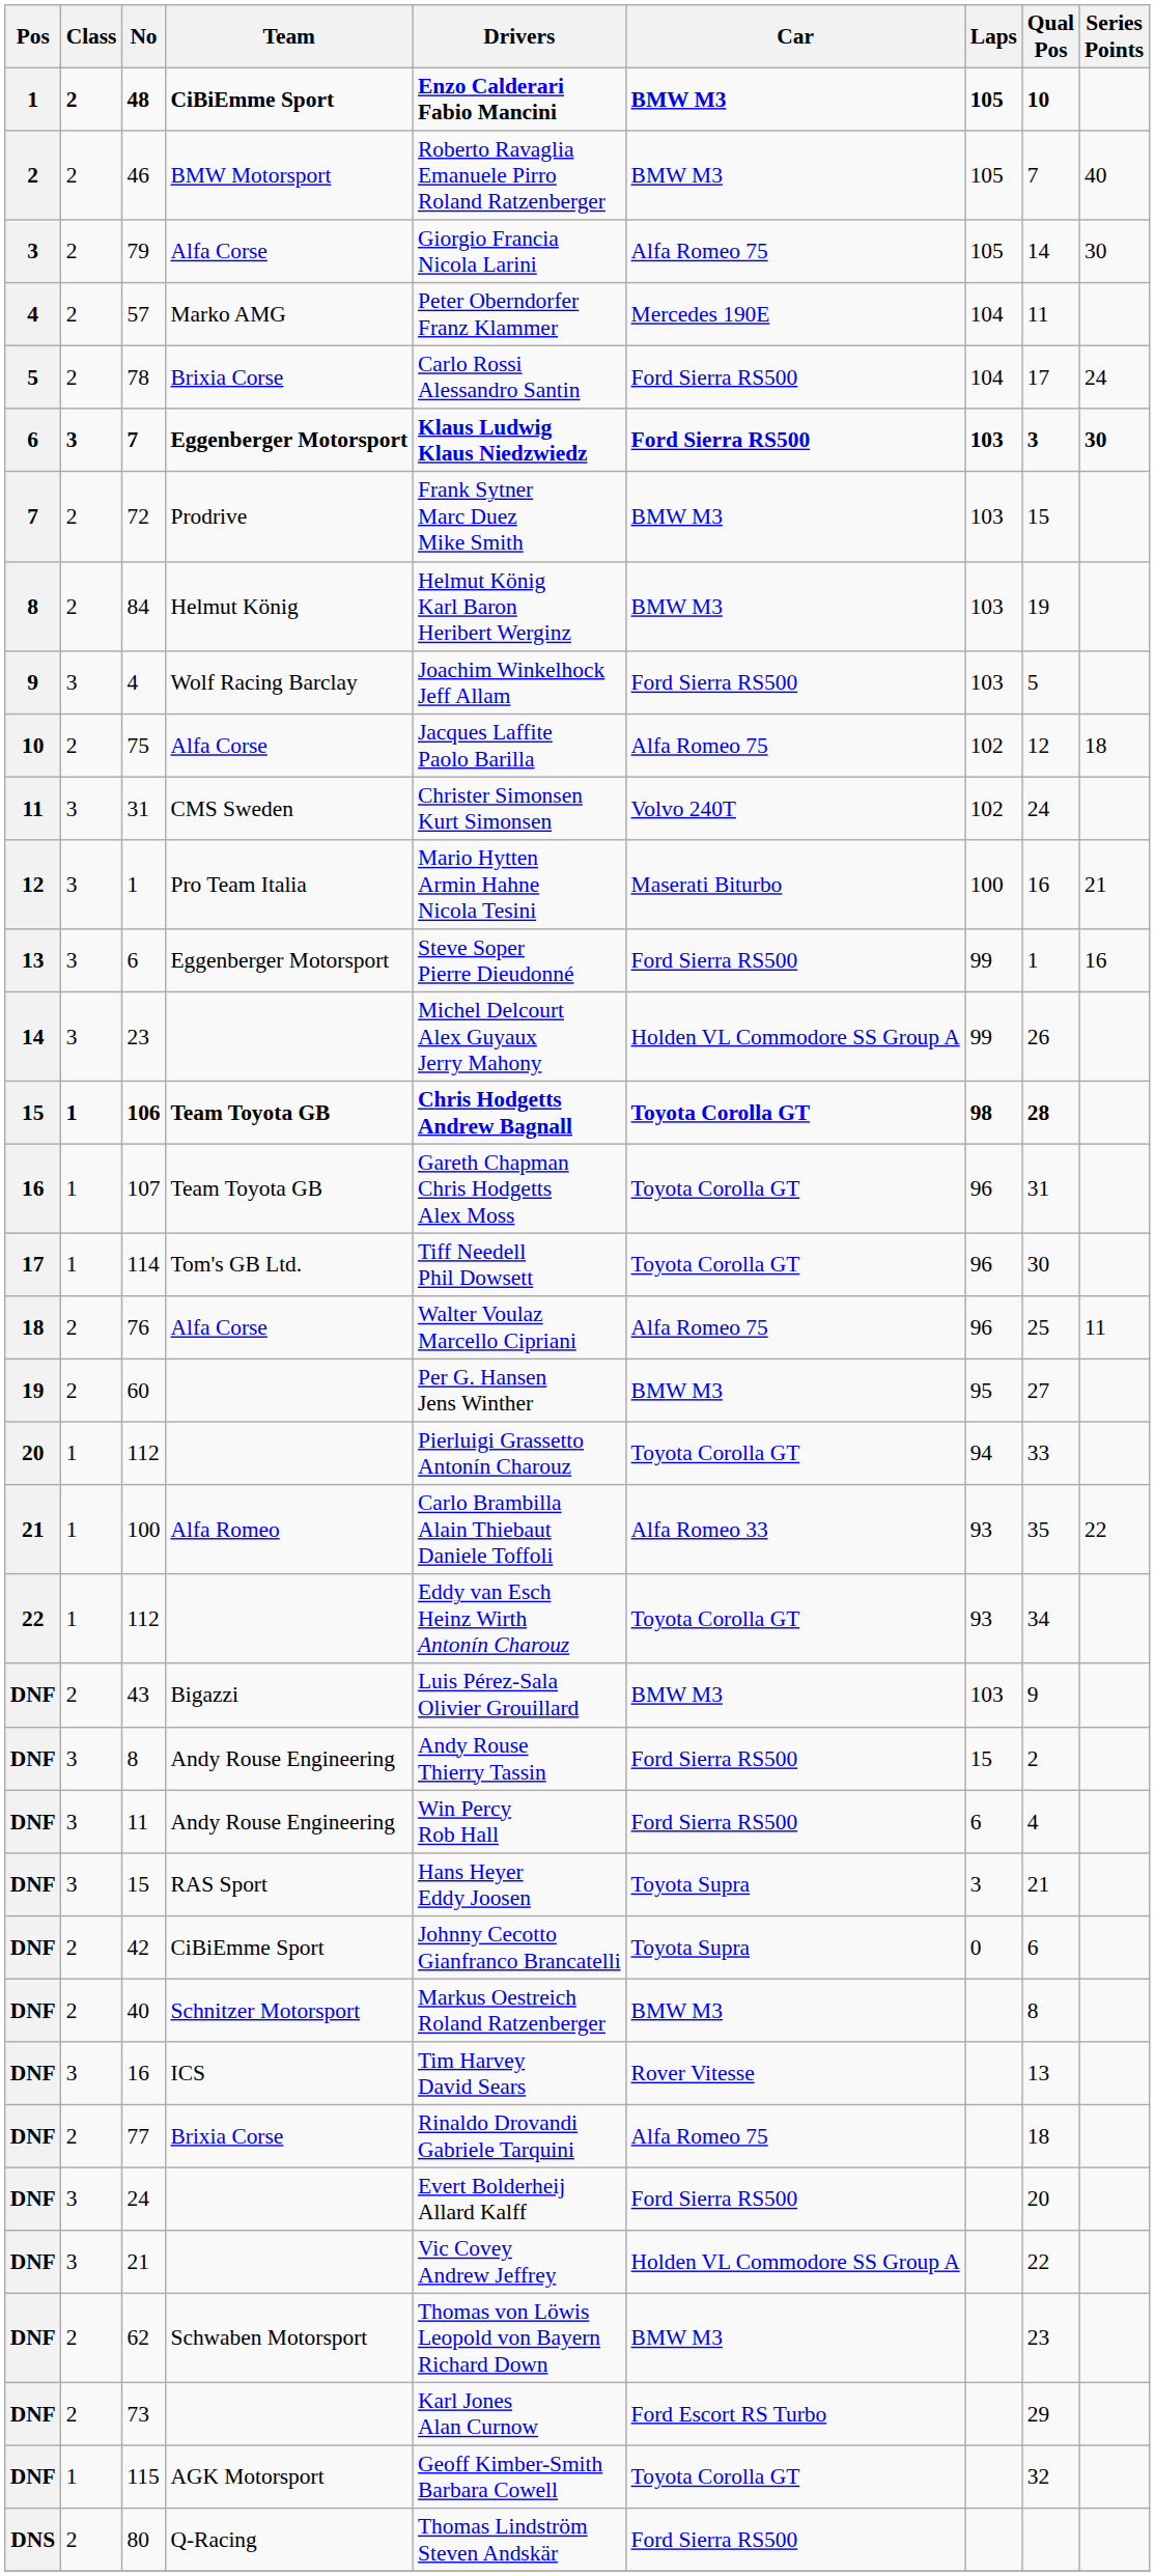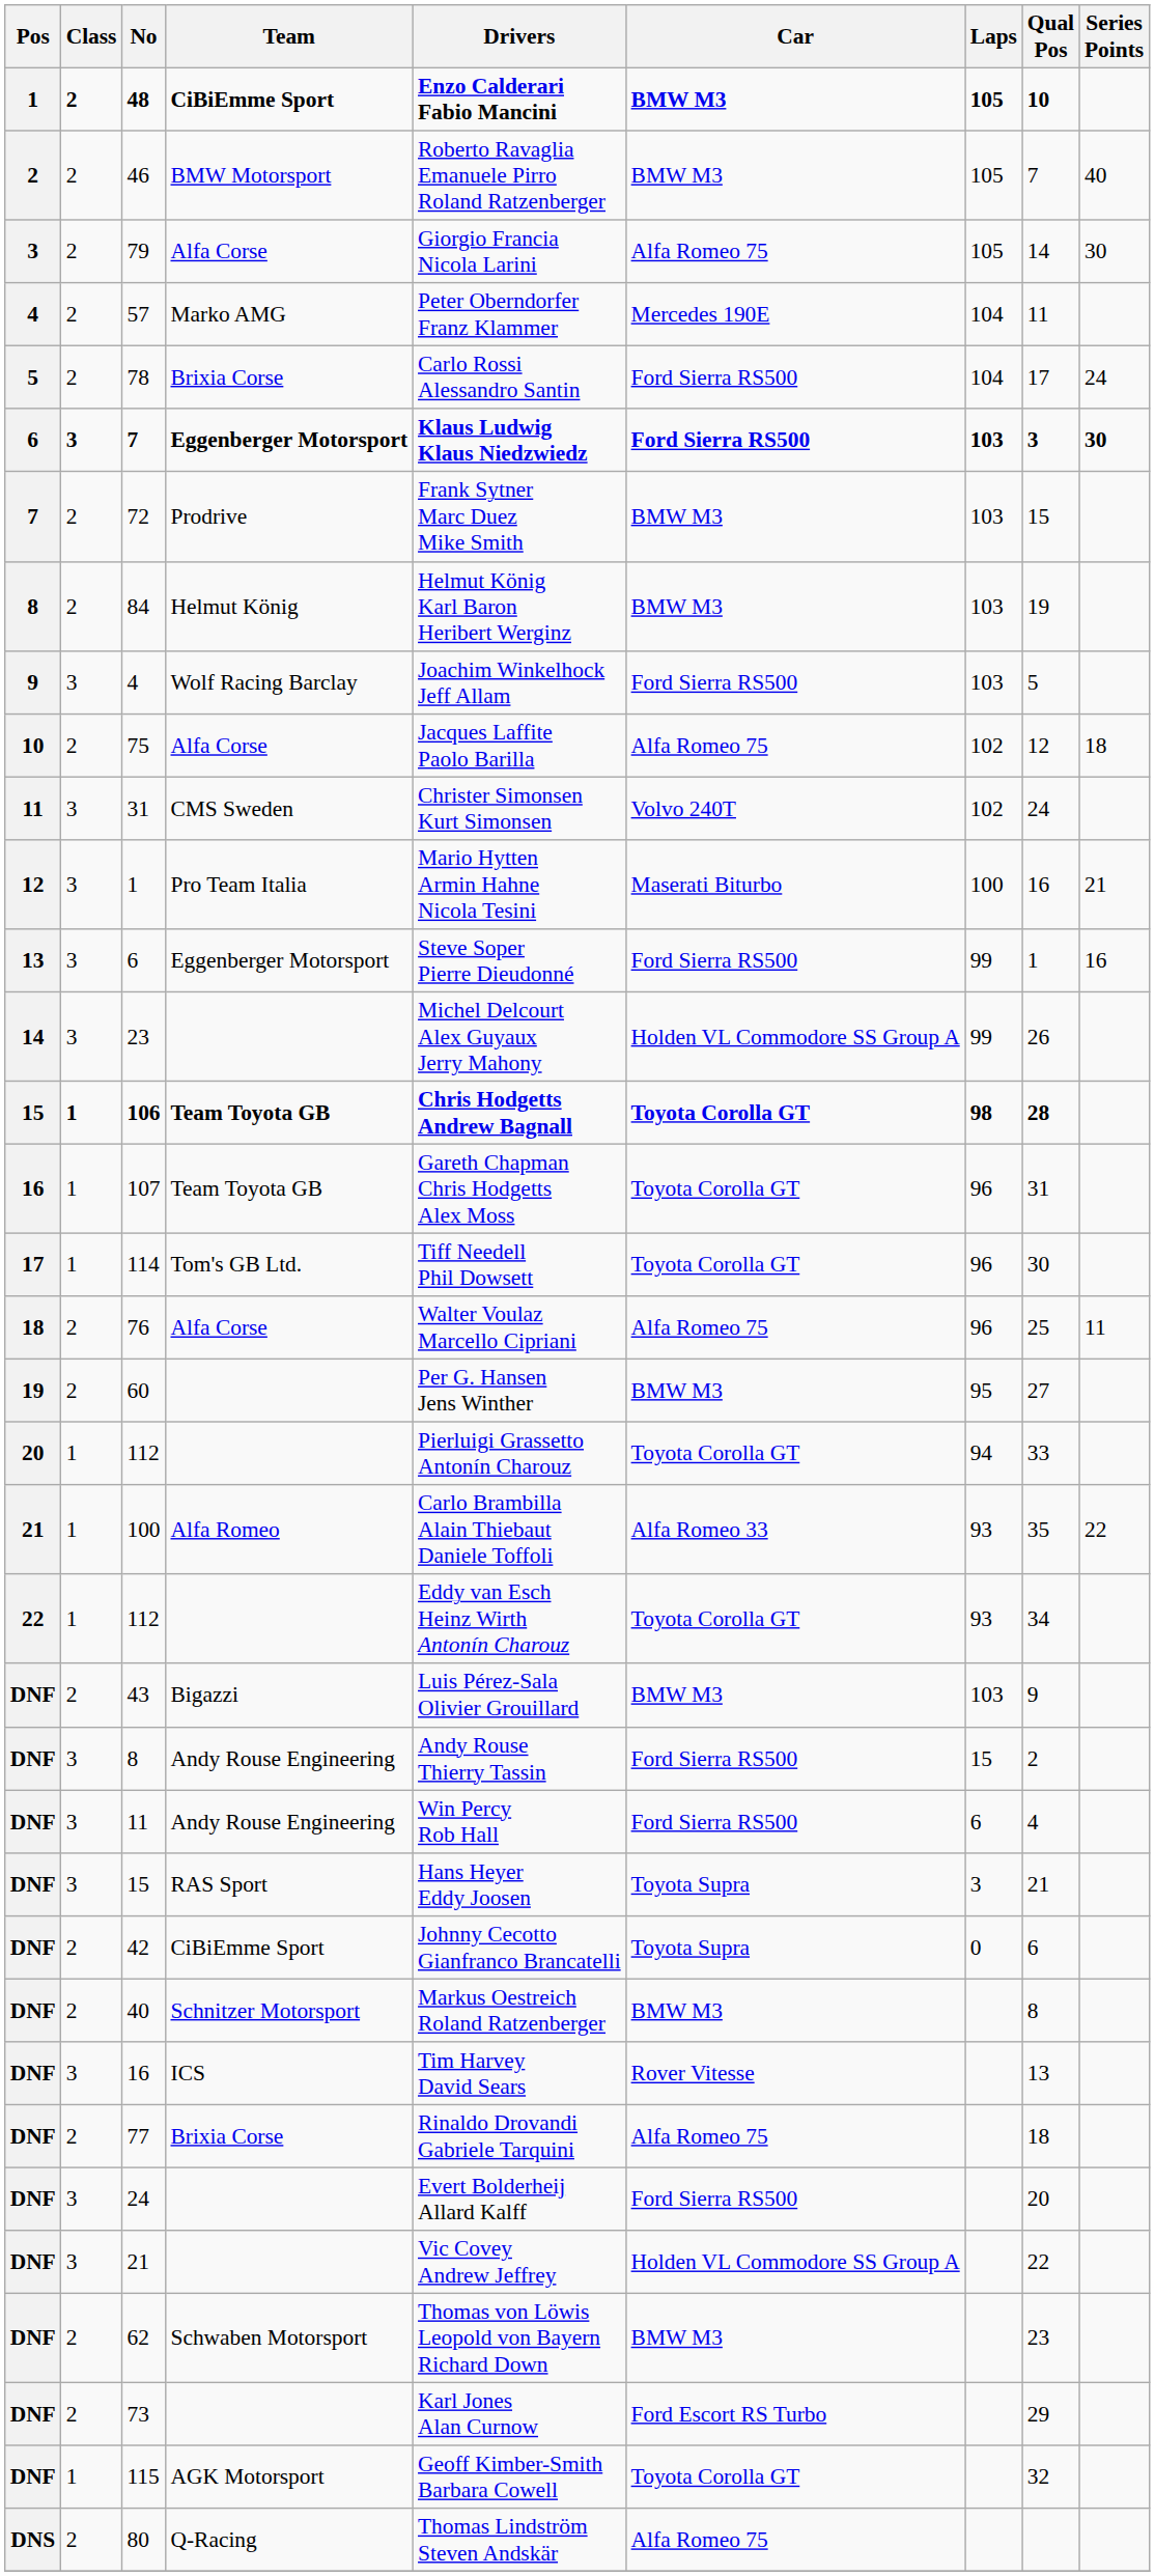80 | Car: Ford Sierra RS500 -> Alfa Romeo 75
